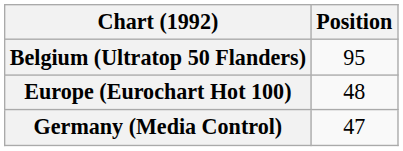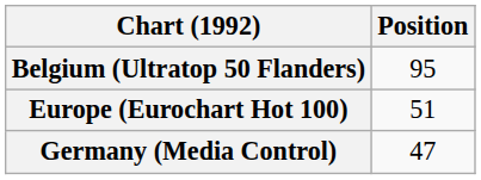Europe (Eurochart Hot 100) | Position: 48 -> 51
